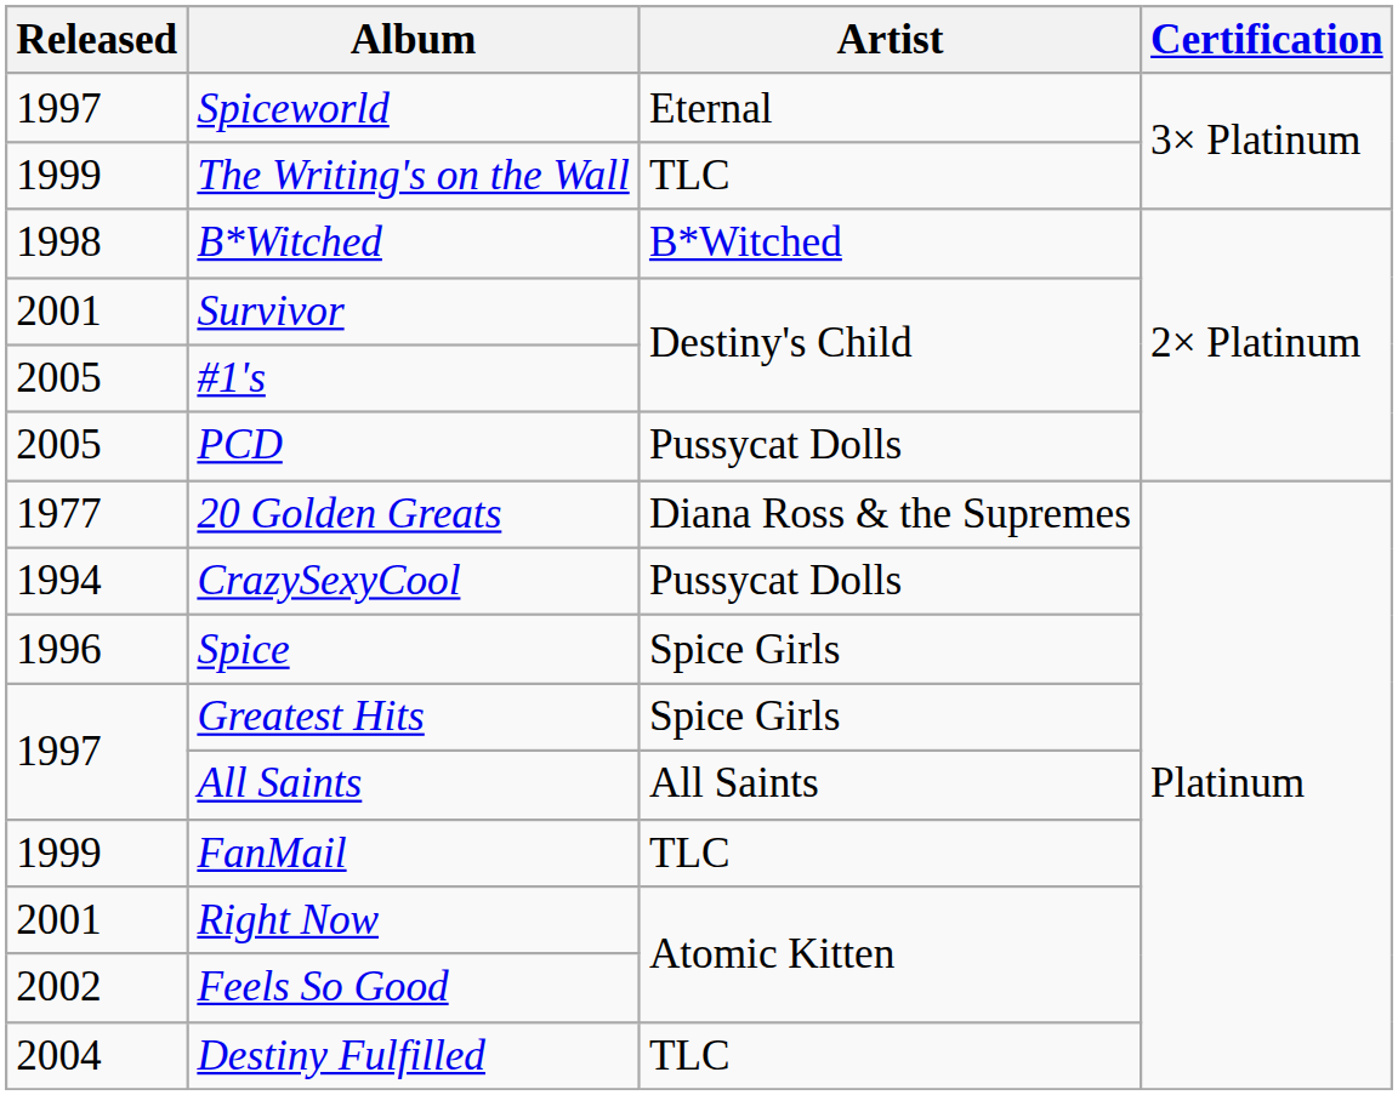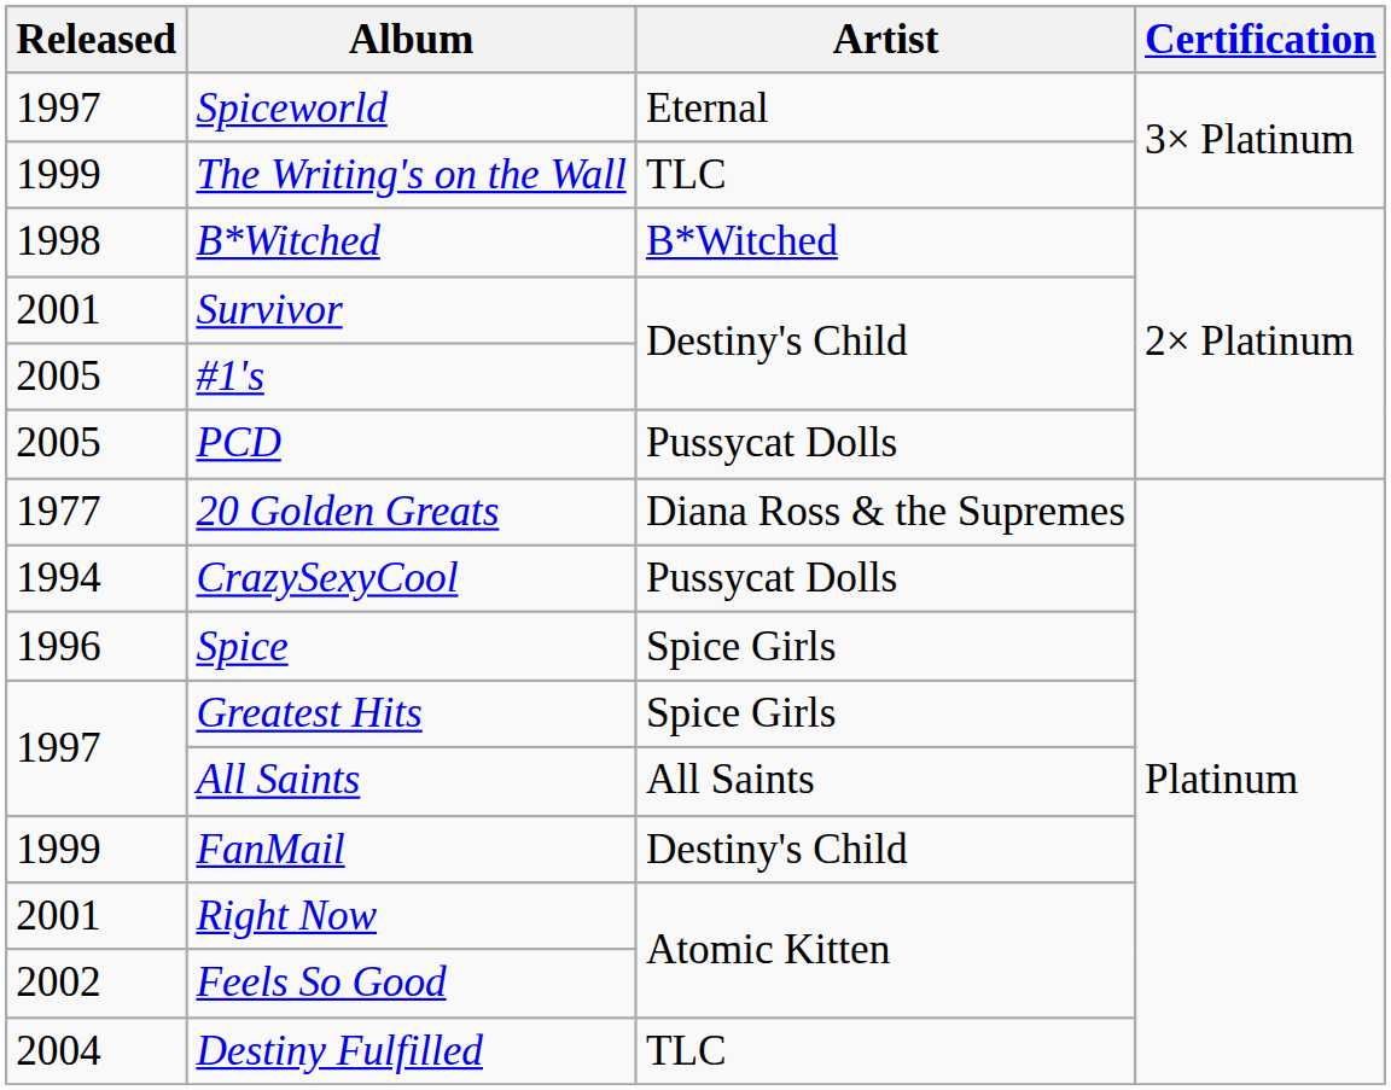FanMail | Artist: TLC -> Destiny's Child
